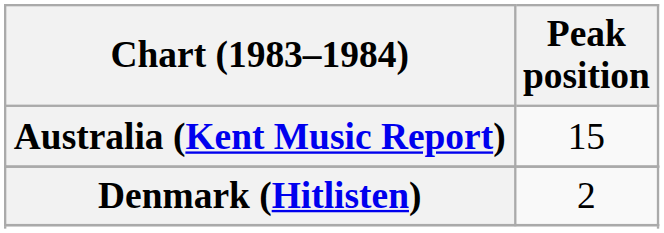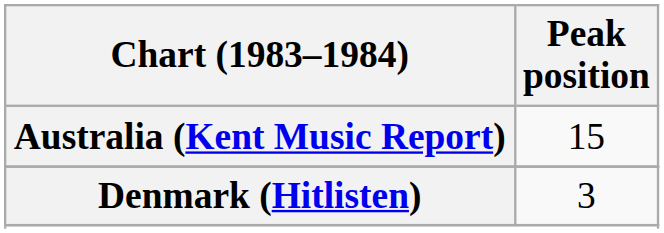Denmark (Hitlisten) | Peak position: 2 -> 3
